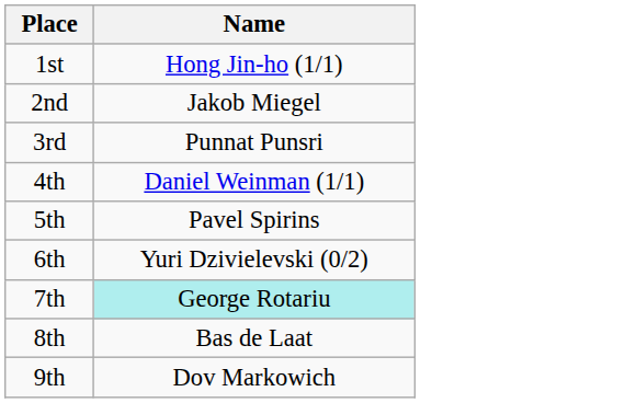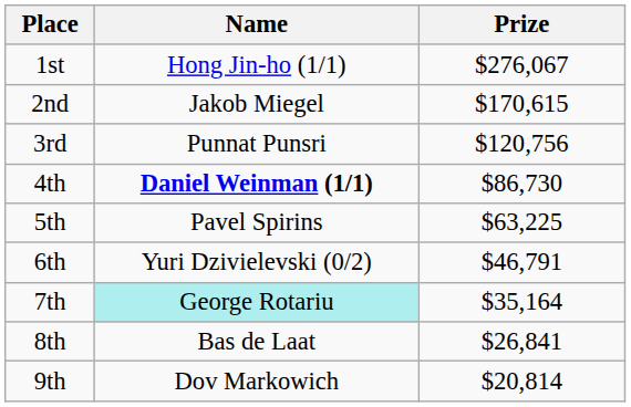+ column: Prize | $276,067 | $170,615 | $120,756 | $86,730 | $63,225 | $46,791 | $35,164 | $26,841 | $20,814
4th | Name: normal -> bold
